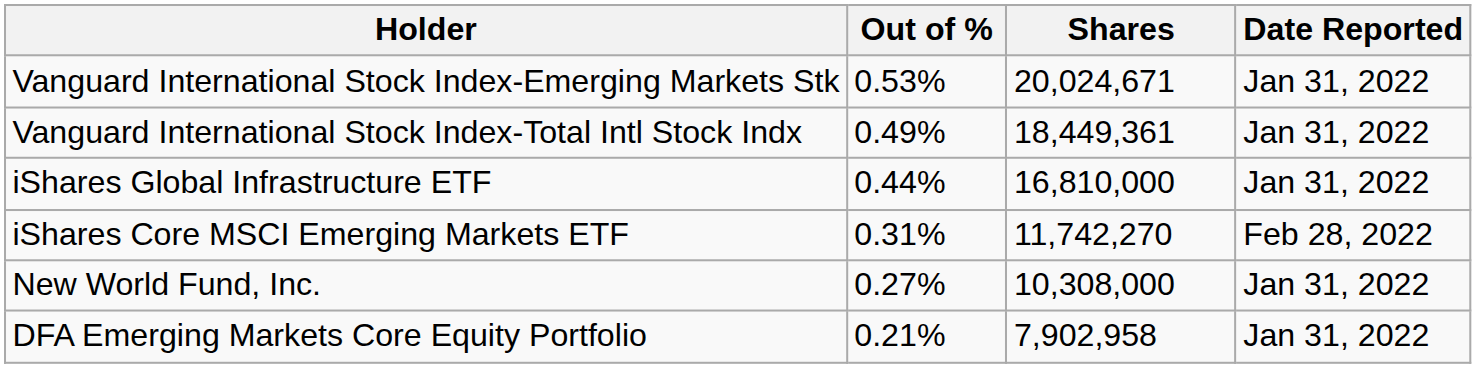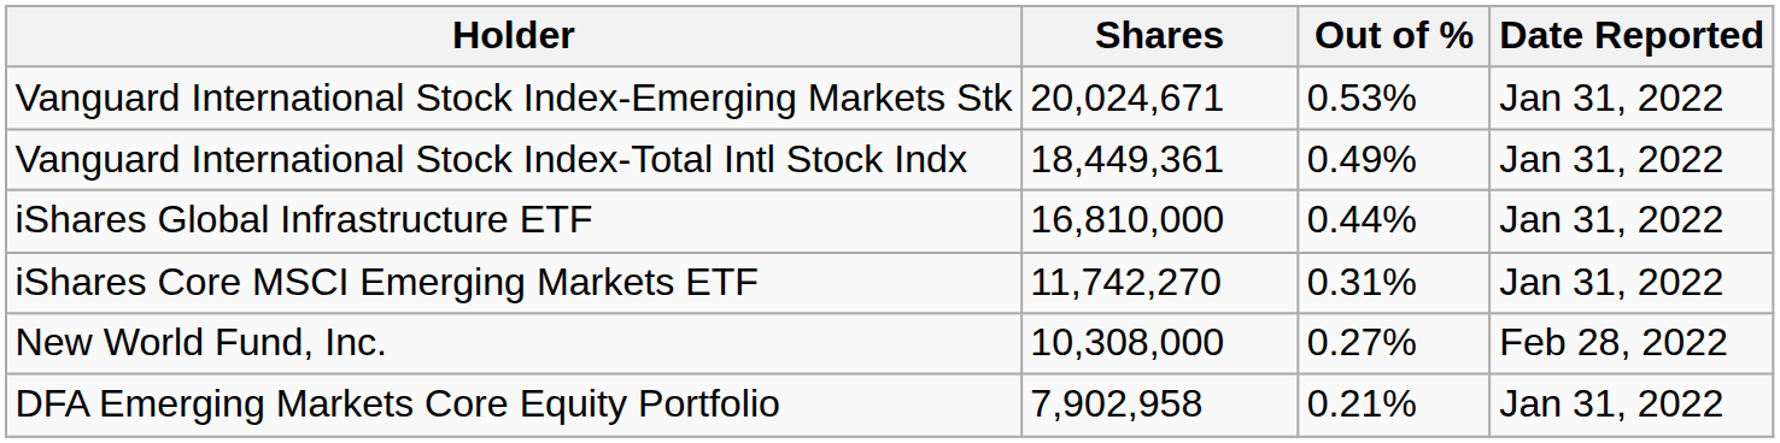columns swapped: Shares <-> Out of %
iShares Core MSCI Emerging Markets ETF | Date Reported: Feb 28, 2022 -> Jan 31, 2022
New World Fund, Inc. | Date Reported: Jan 31, 2022 -> Feb 28, 2022
